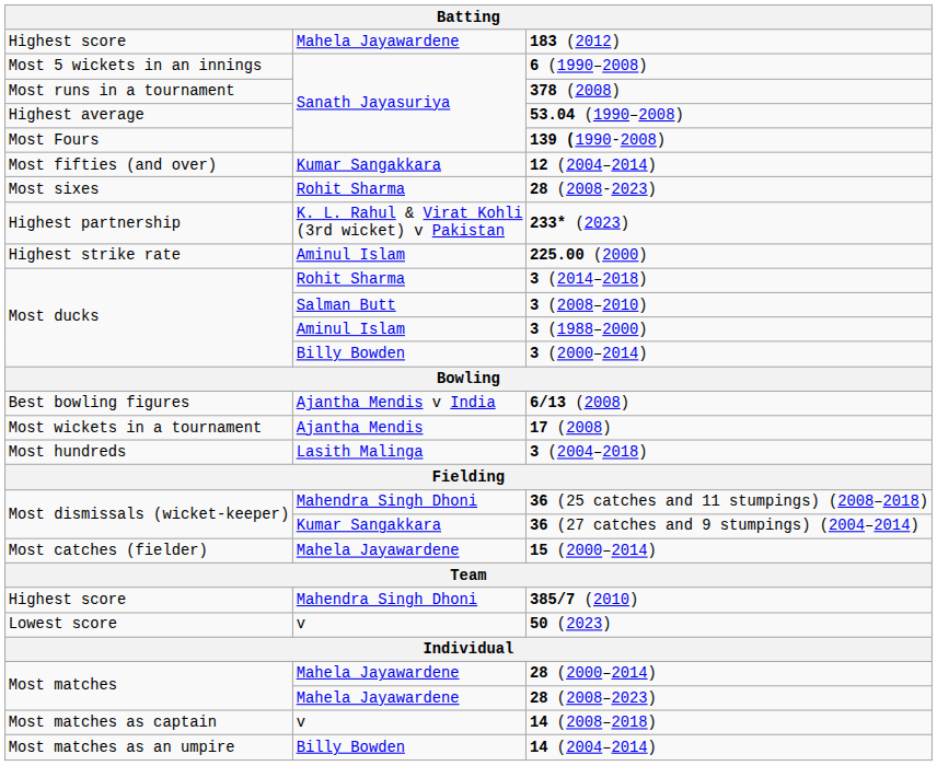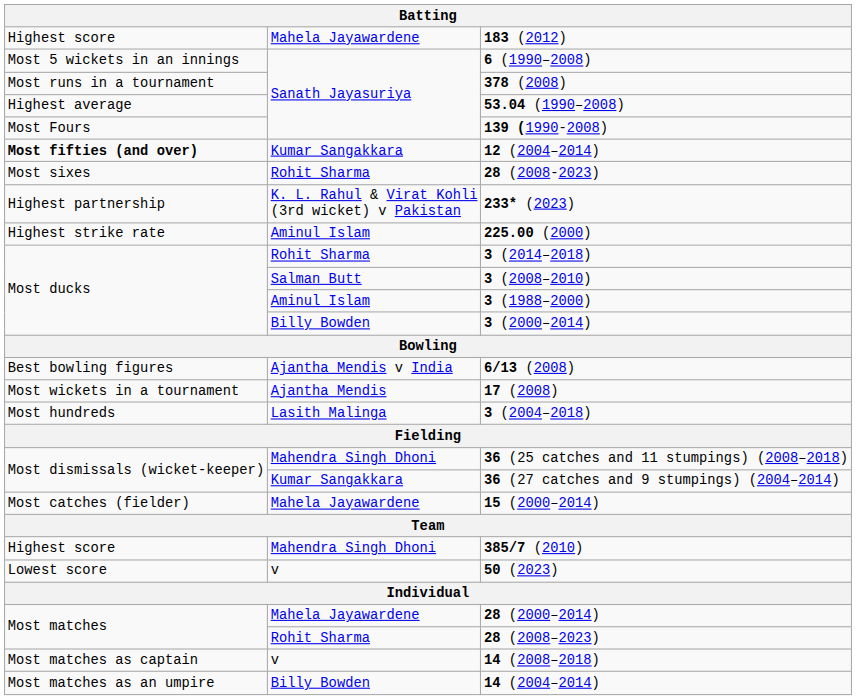12 (2004–2014) | column 1: normal -> bold
28 (2008–2023) | column 2: Mahela Jayawardene -> Rohit Sharma
